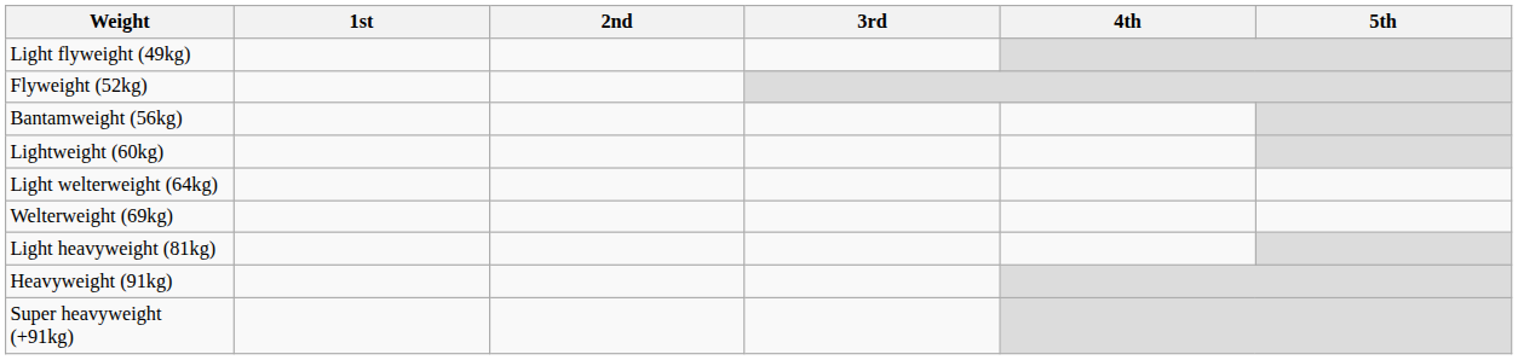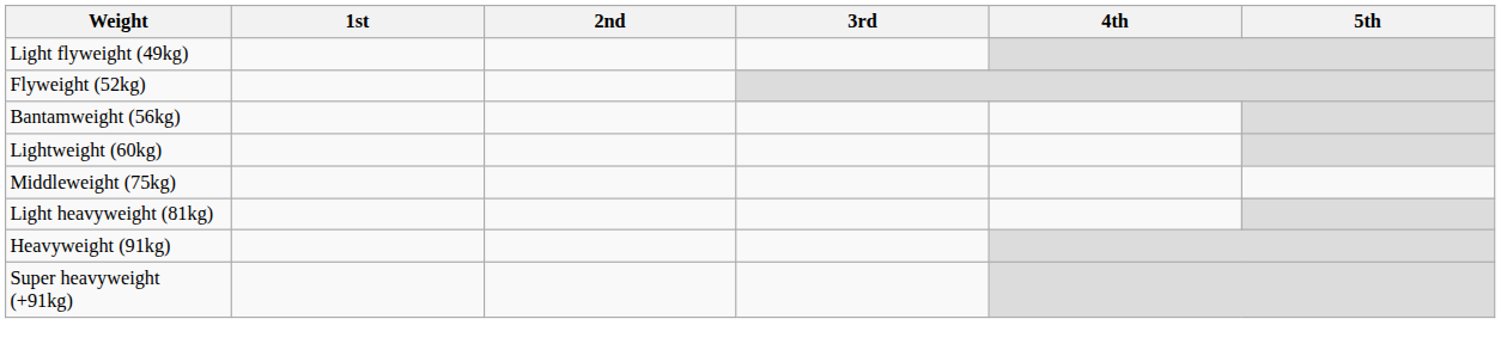- row: Light welterweight (64kg)
- row: Welterweight (69kg)
+ row: Middleweight (75kg)
